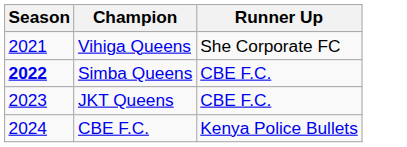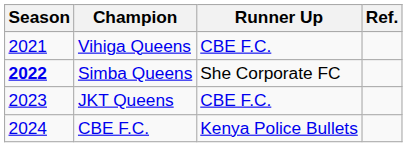+ column: Ref.
Vihiga Queens | Runner Up: She Corporate FC -> CBE F.C.
Simba Queens | Runner Up: CBE F.C. -> She Corporate FC
